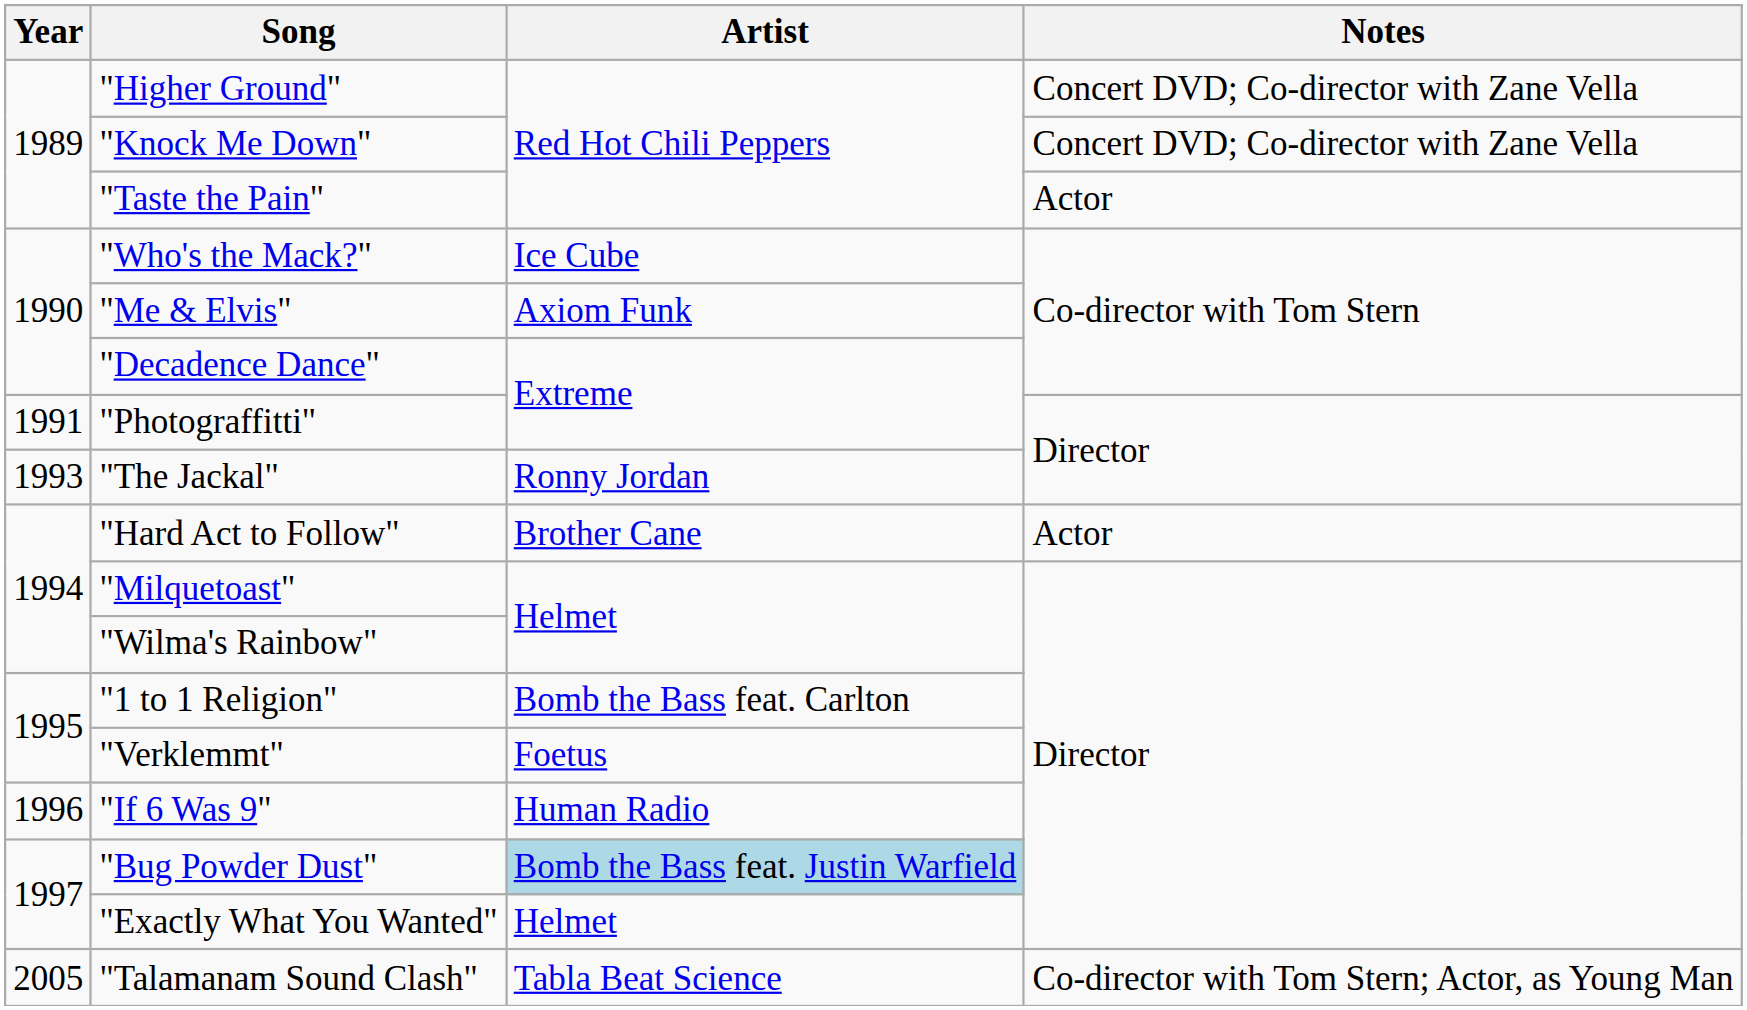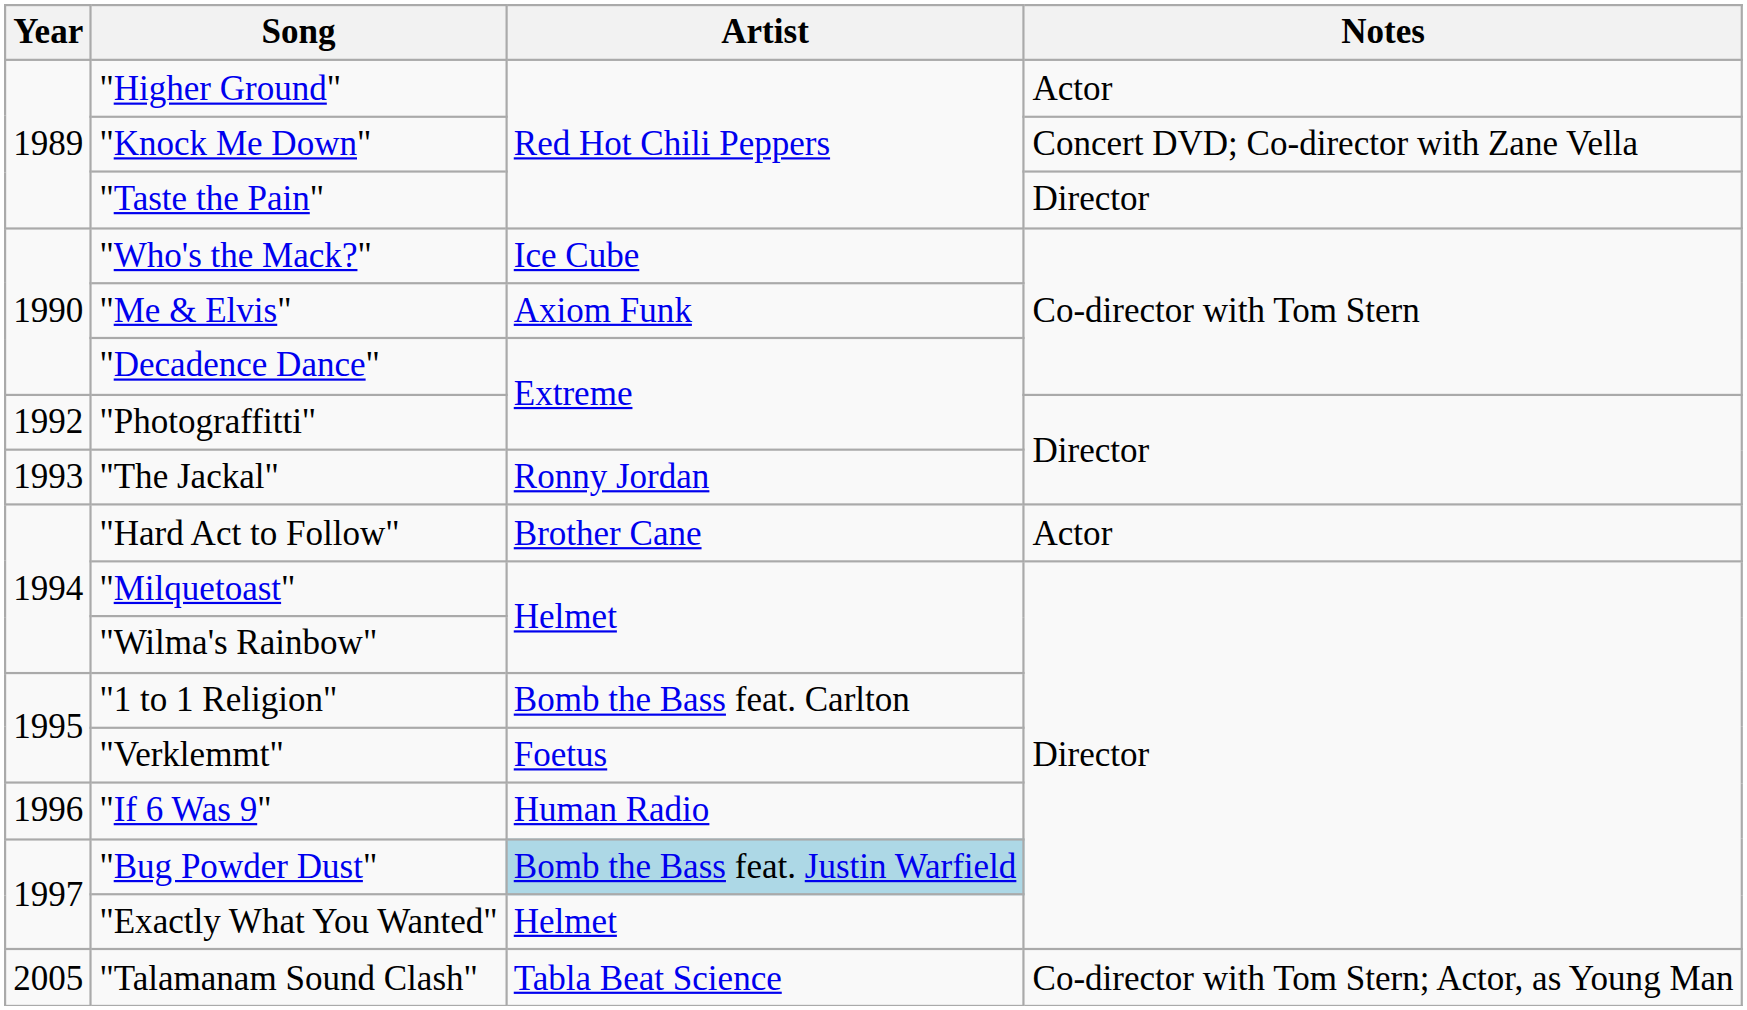"Higher Ground" | Notes: Concert DVD; Co-director with Zane Vella -> Actor
"Taste the Pain" | Notes: Actor -> Director
"Photograffitti" | Year: 1991 -> 1992
